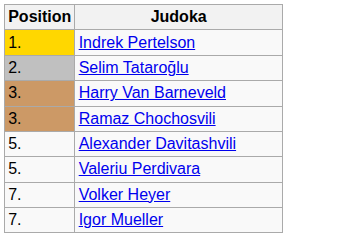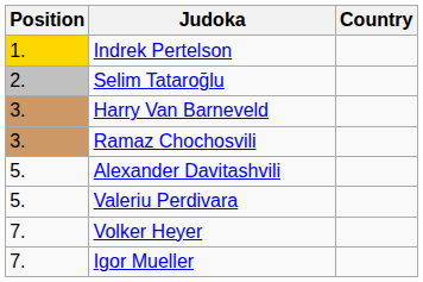+ column: Country
